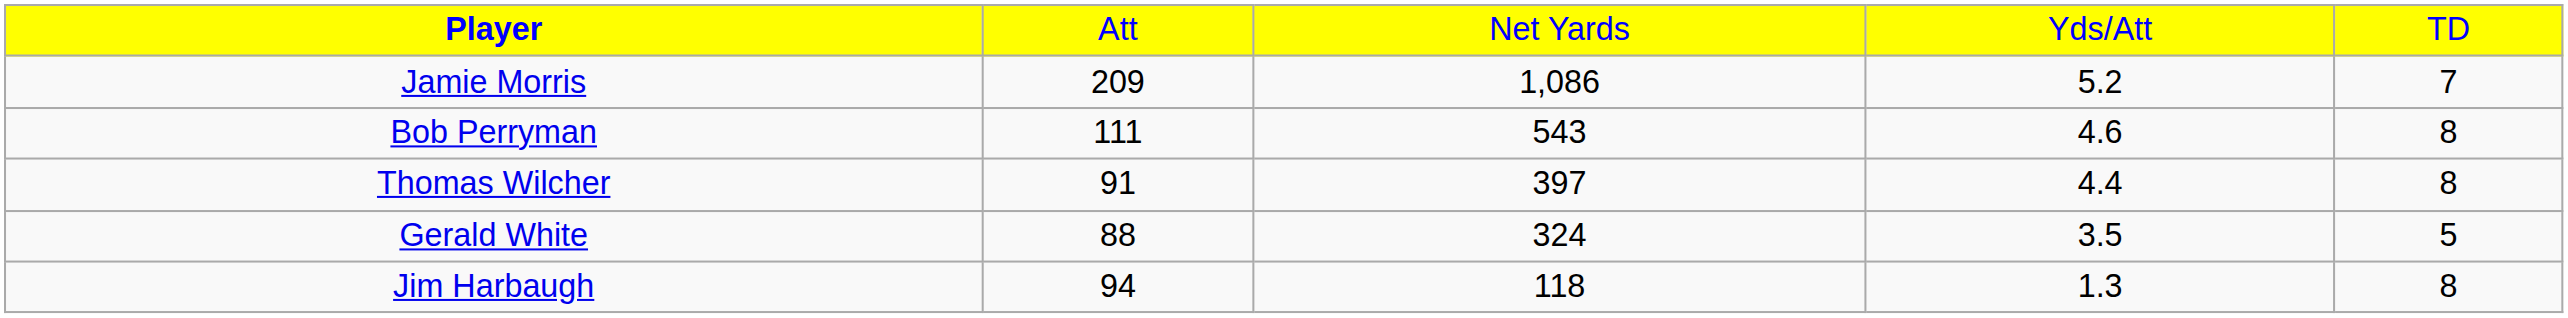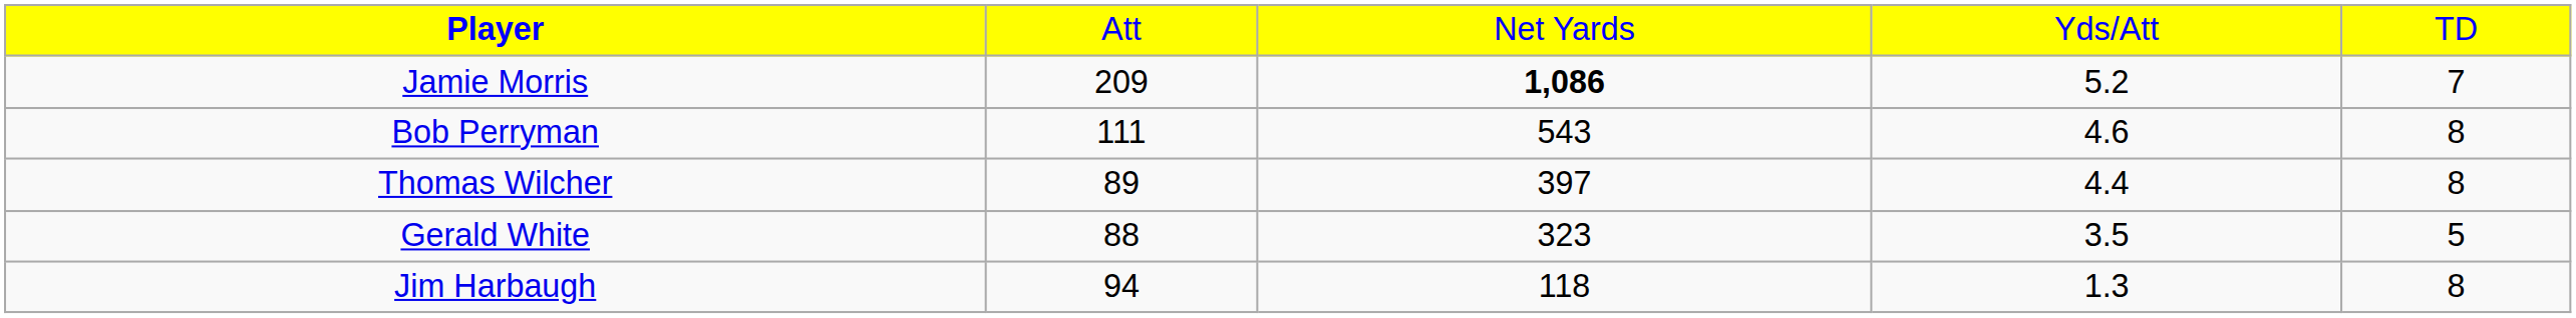Jamie Morris | column 3: normal -> bold
Thomas Wilcher | column 2: 91 -> 89
Gerald White | column 3: 324 -> 323
